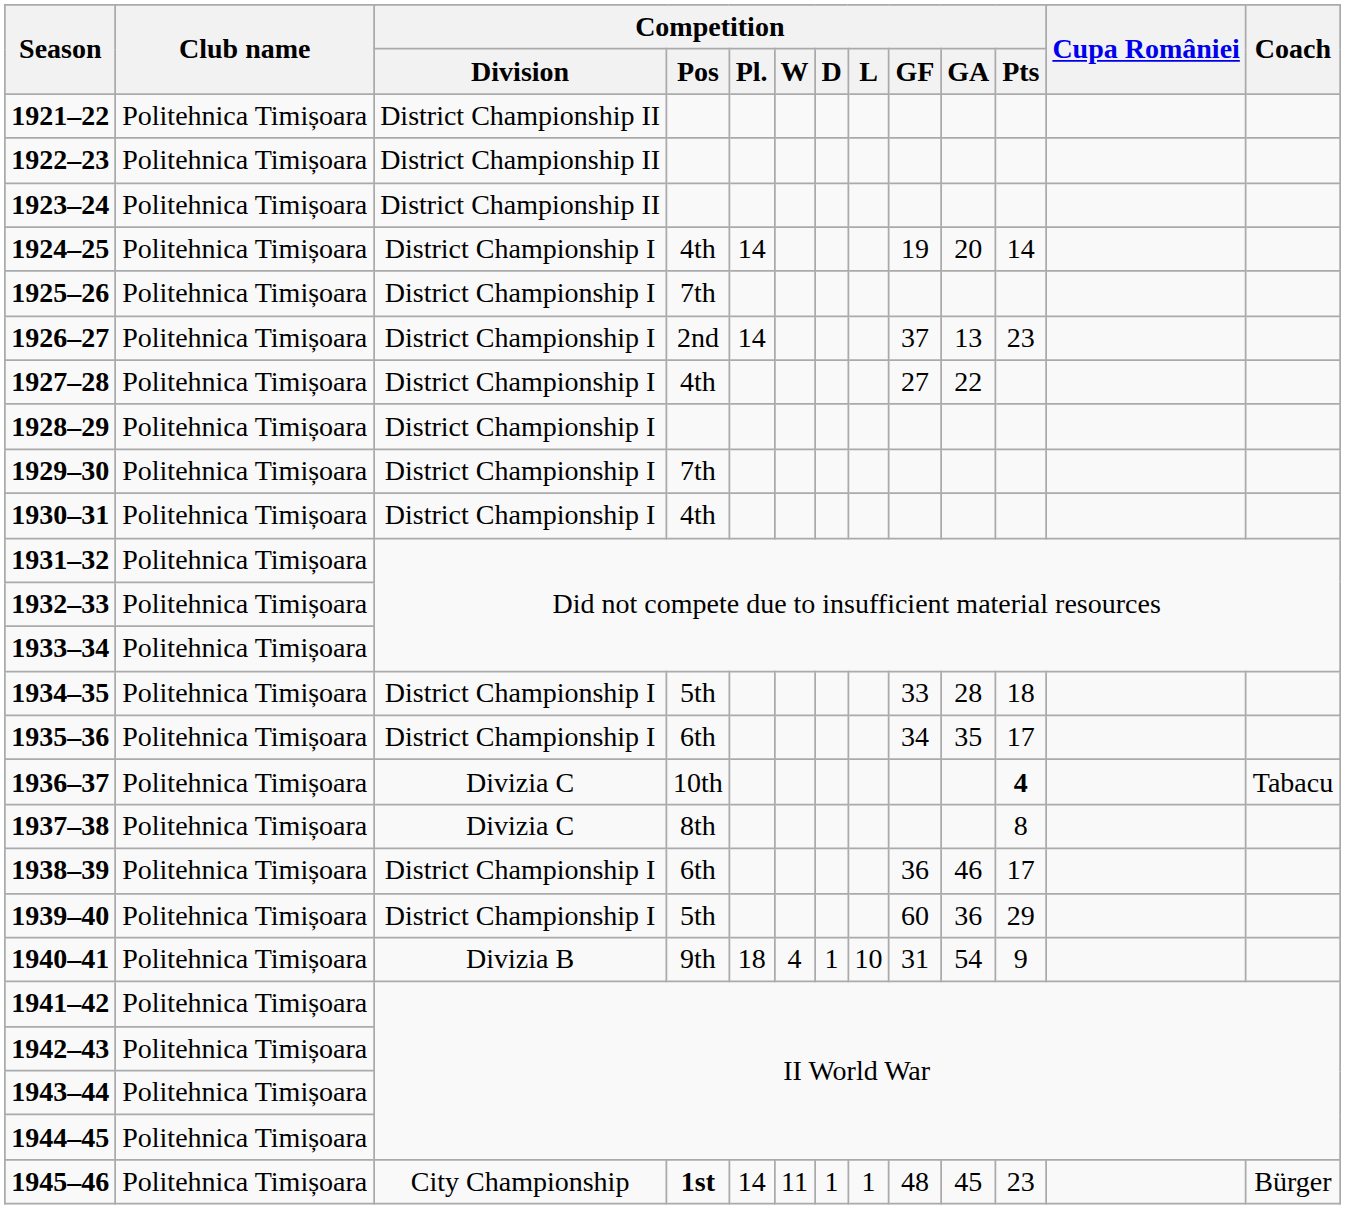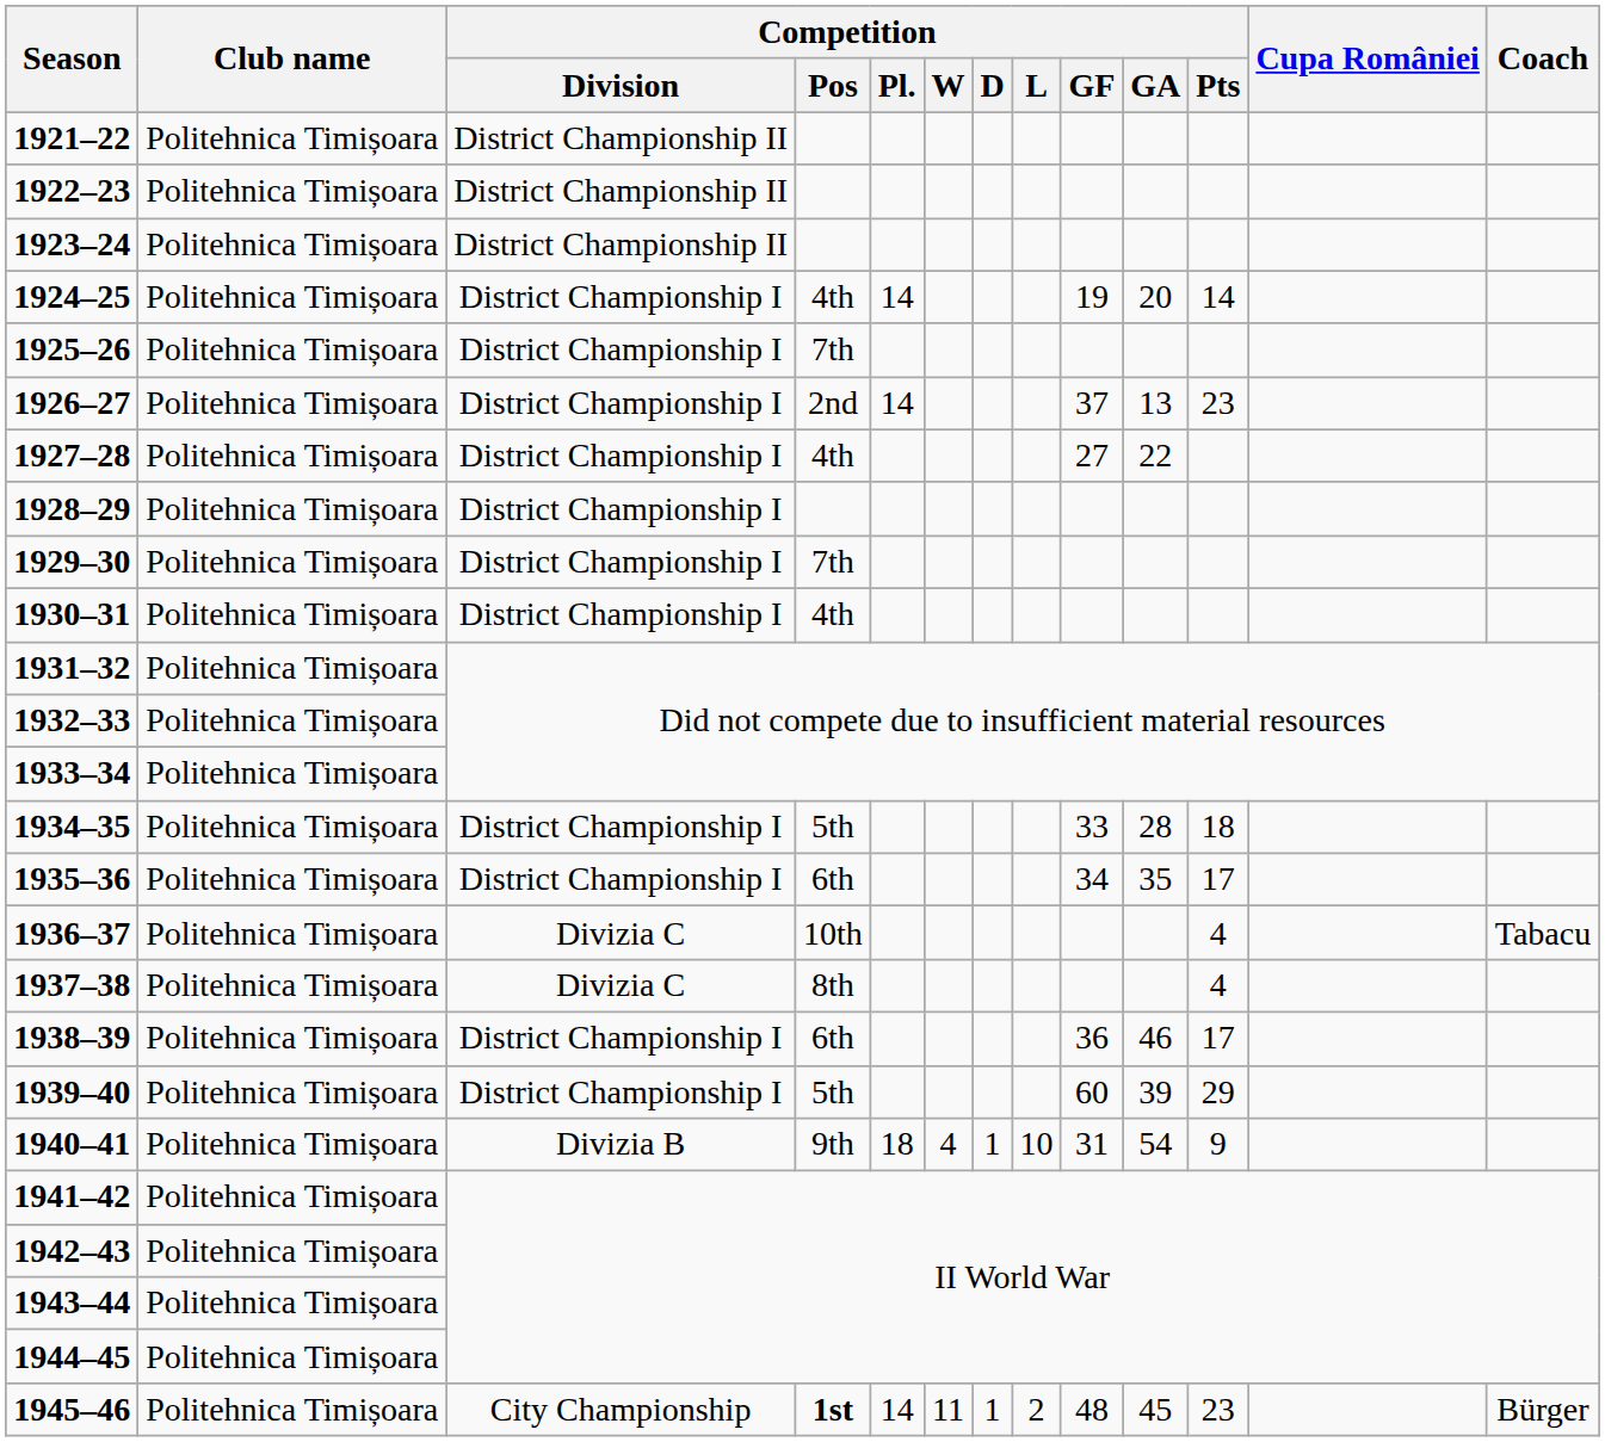1936–37 | Competition / Pts: bold -> normal
1937–38 | Competition / Pts: 8 -> 4
1939–40 | Competition / GA: 36 -> 39
1945–46 | Competition / L: 1 -> 2
